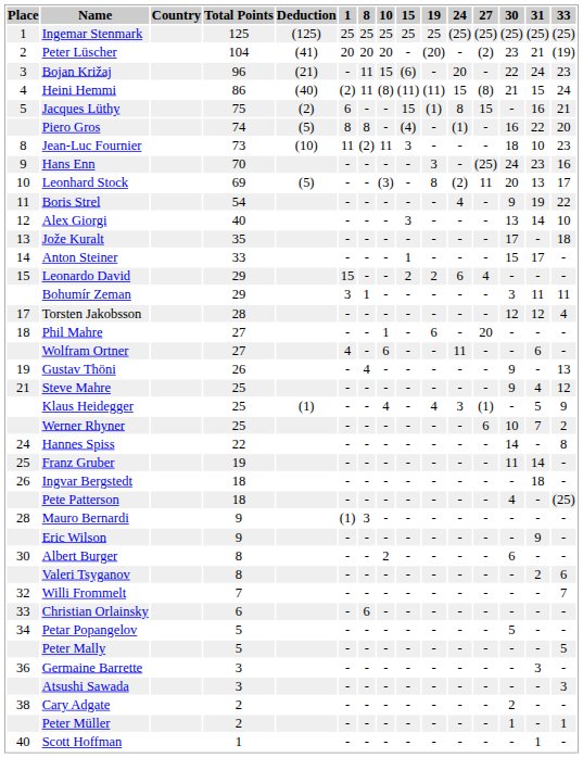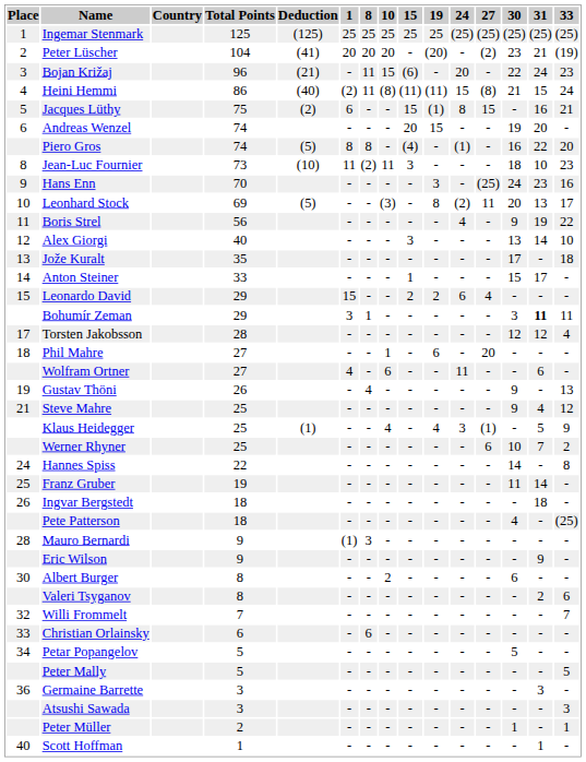+ row: 6 | Andreas Wenzel | 74 | - | - | - | 20 | 15 | - | - | 19 | 20 | -
Boris Strel | Total Points: 54 -> 56
Bohumír Zeman | 31: normal -> bold
- row: 38 | Cary Adgate | 2 | - | - | - | - | - | - | - | 2 | - | -
